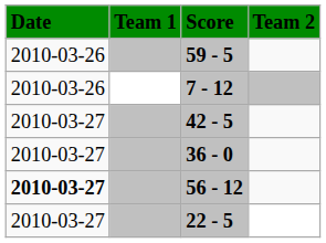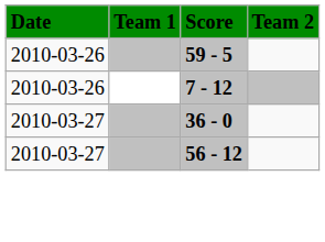- row: 2010-03-27 | 42 - 5
56 - 12 | Date: bold -> normal
- row: 2010-03-27 | 22 - 5
